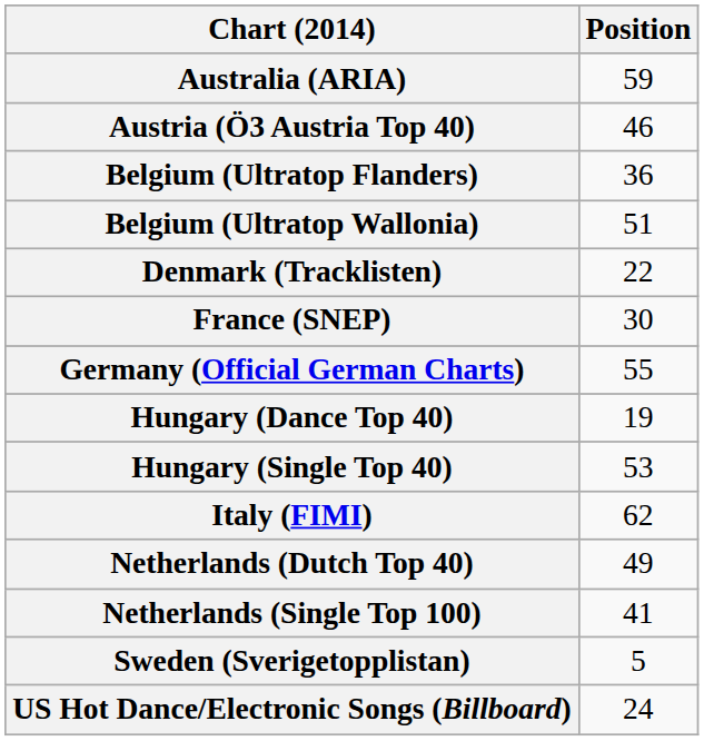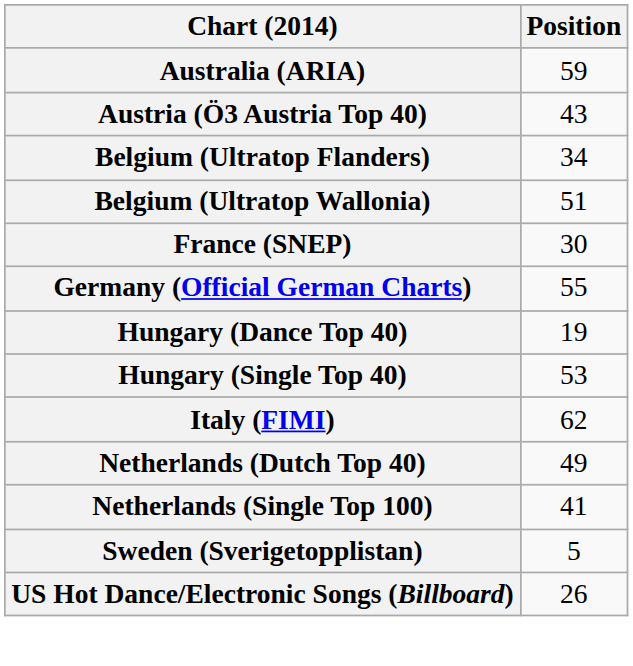Austria (Ö3 Austria Top 40) | Position: 46 -> 43
Belgium (Ultratop Flanders) | Position: 36 -> 34
- row: Denmark (Tracklisten) | 22
US Hot Dance/Electronic Songs (Billboard) | Position: 24 -> 26
